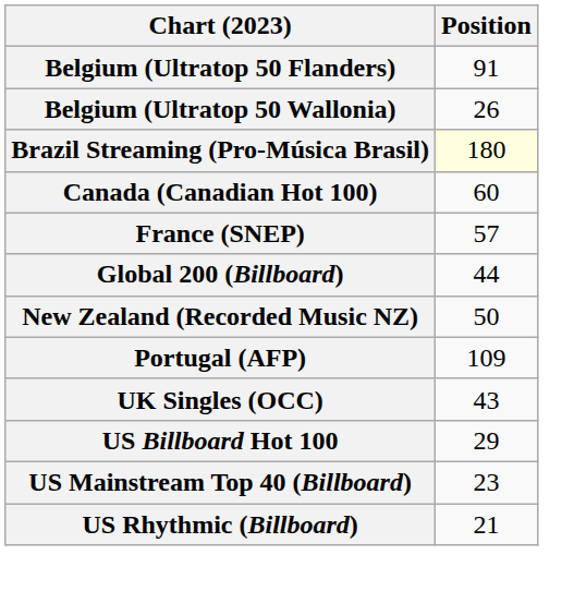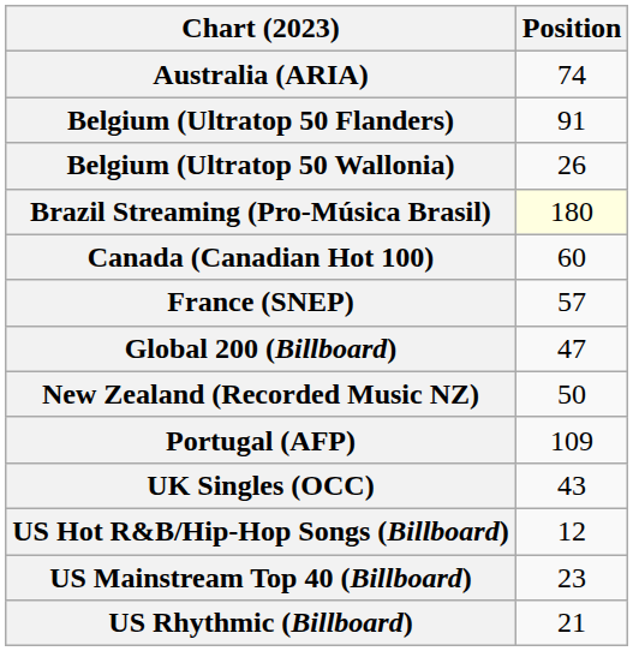+ row: Australia (ARIA) | 74
Global 200 (Billboard) | Position: 44 -> 47
- row: US Billboard Hot 100 | 29
+ row: US Hot R&B/Hip-Hop Songs (Billboard) | 12
